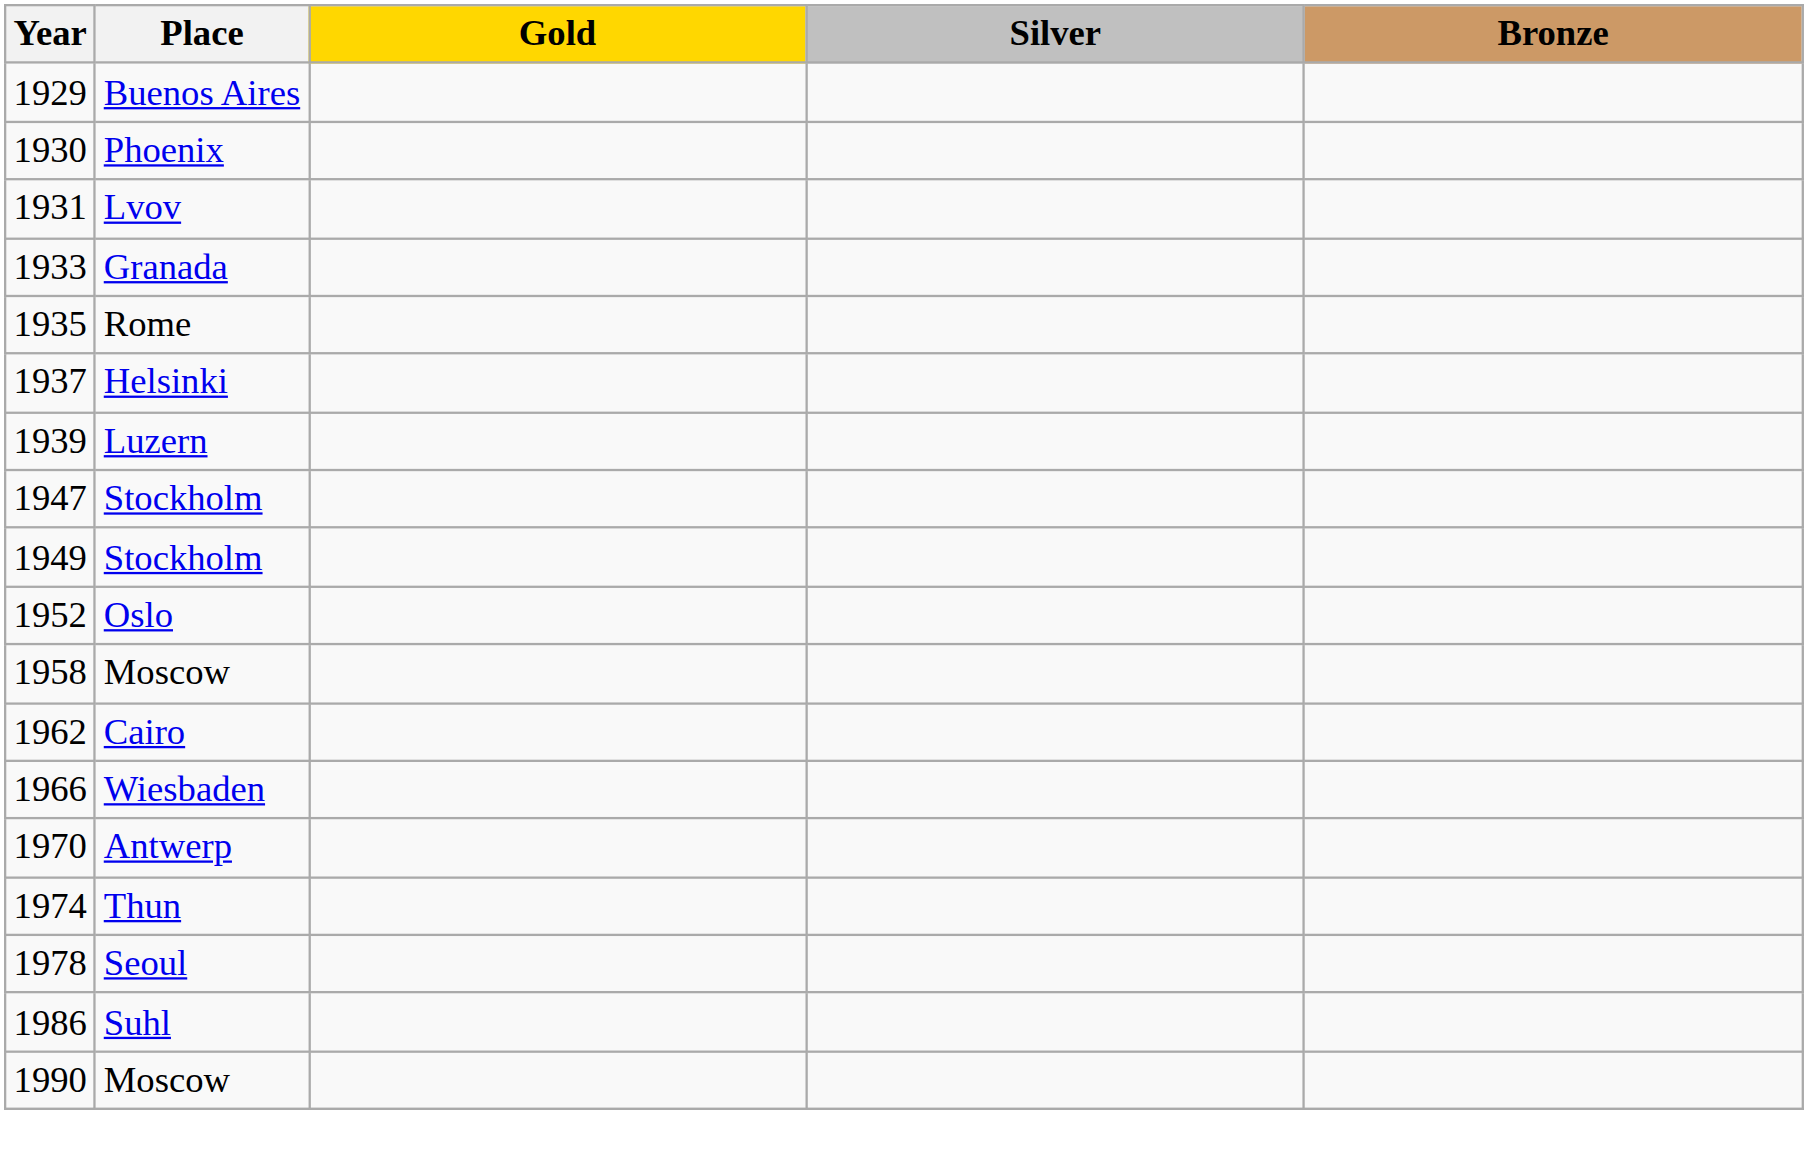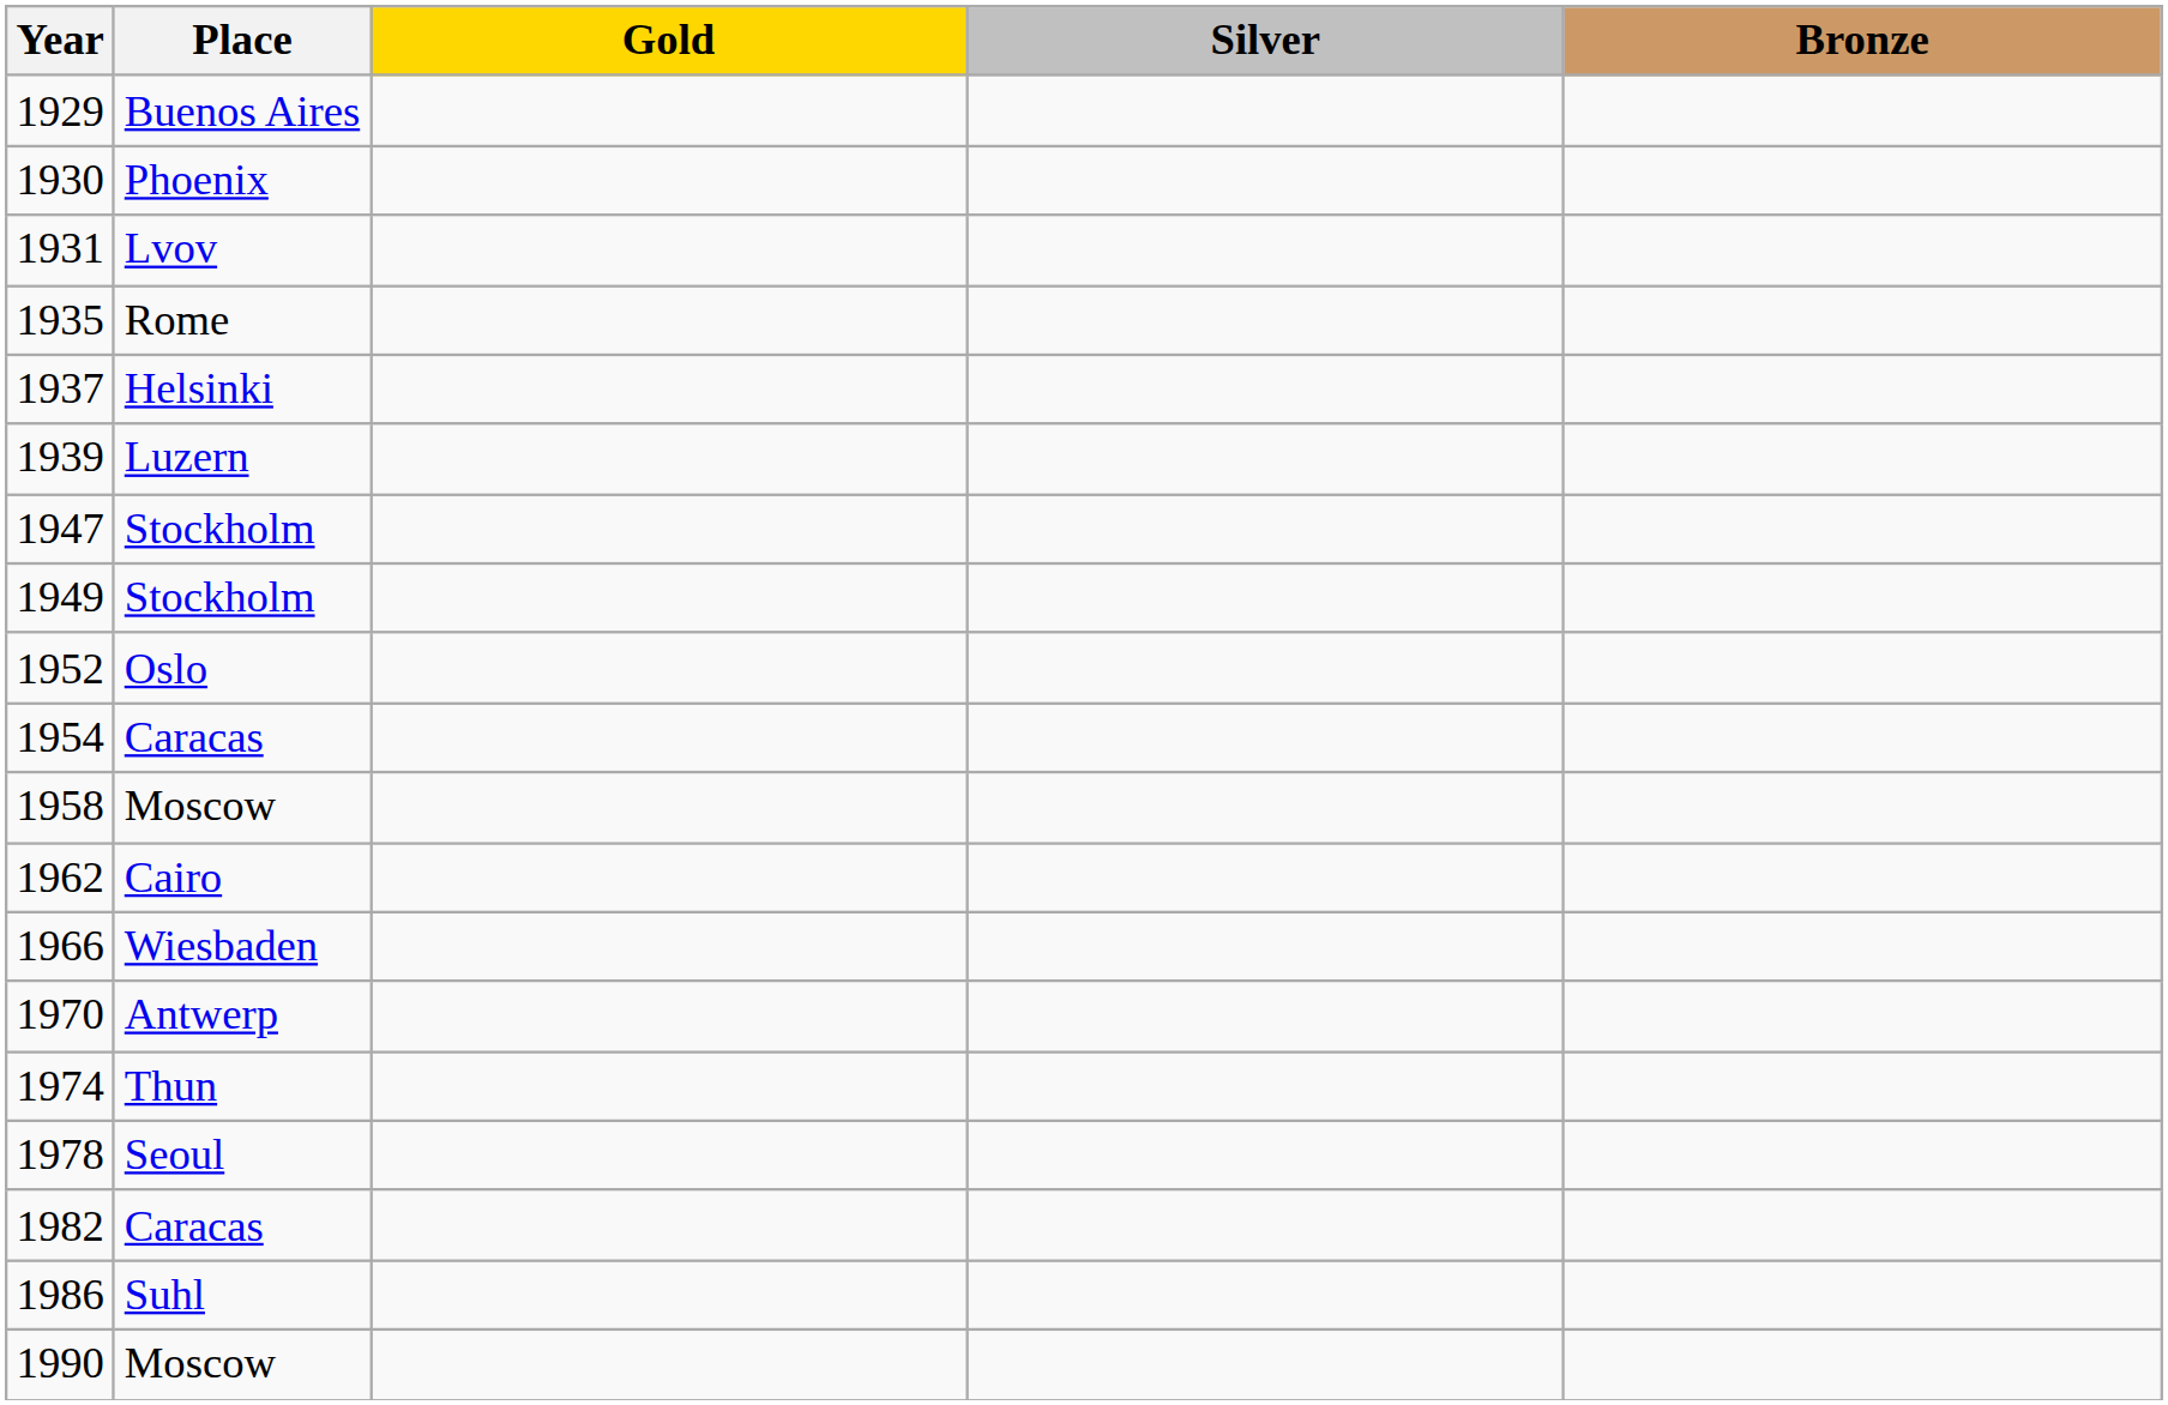- row: 1933 | Granada
+ row: 1954 | Caracas
+ row: 1982 | Caracas
